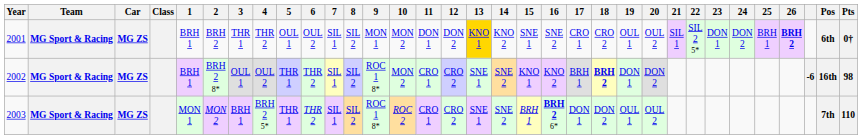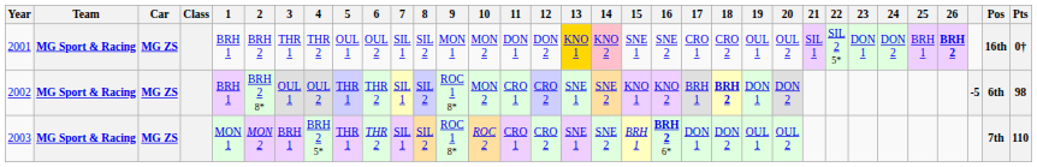2001 | 14: no background -> pink background
2001 | Pos: 6th -> 16th
2002 | column 31: -6 -> -5
2002 | Pos: 16th -> 6th
